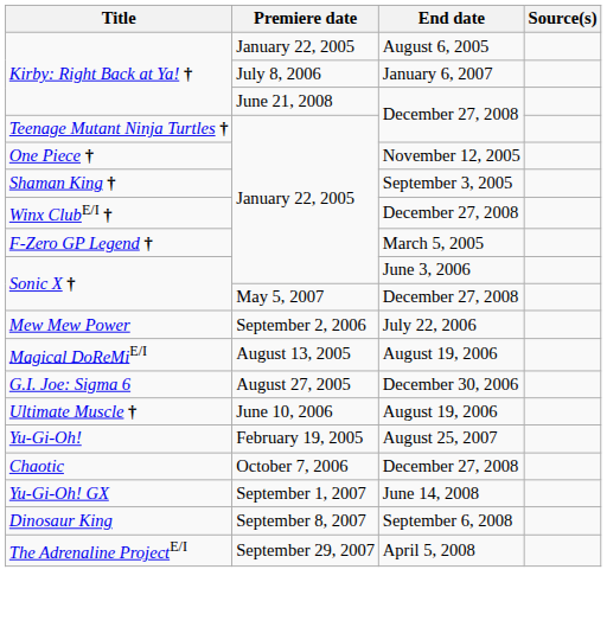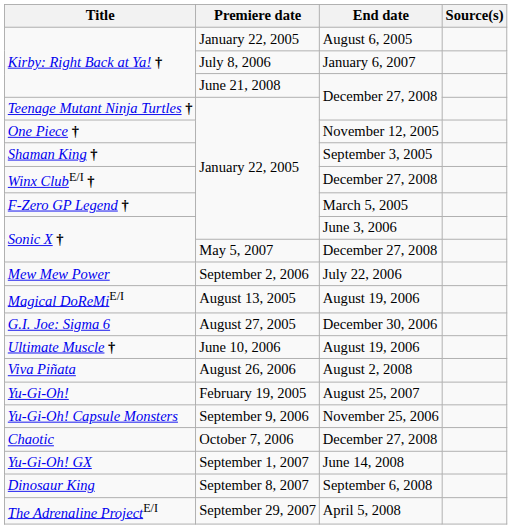+ row: Viva Piñata | August 26, 2006 | August 2, 2008
+ row: Yu-Gi-Oh! Capsule Monsters | September 9, 2006 | November 25, 2006
